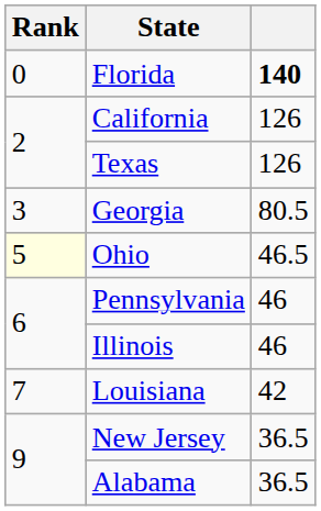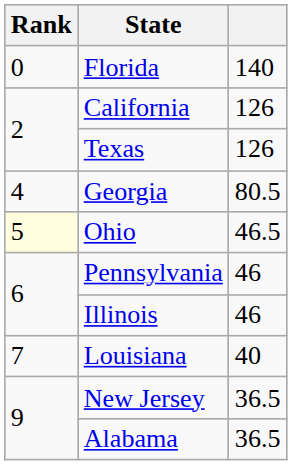Florida | column 3: bold -> normal
Georgia | Rank: 3 -> 4
Louisiana | column 3: 42 -> 40
